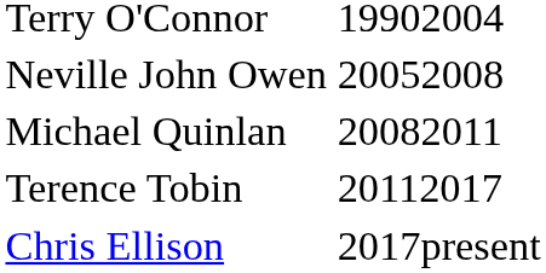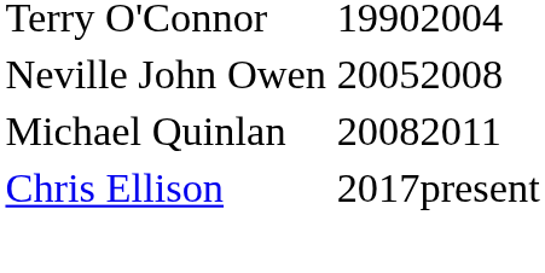- row: Terence Tobin | 20112017
